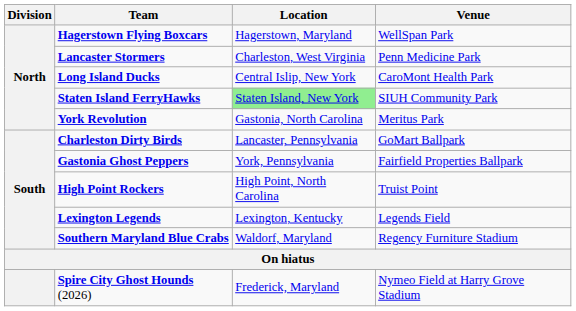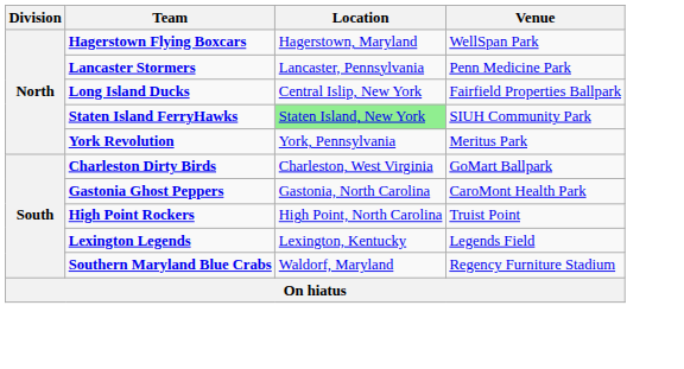Lancaster Stormers | Location: Charleston, West Virginia -> Lancaster, Pennsylvania
Long Island Ducks | Venue: CaroMont Health Park -> Fairfield Properties Ballpark
York Revolution | Location: Gastonia, North Carolina -> York, Pennsylvania
Charleston Dirty Birds | Location: Lancaster, Pennsylvania -> Charleston, West Virginia
Gastonia Ghost Peppers | Location: York, Pennsylvania -> Gastonia, North Carolina
Gastonia Ghost Peppers | Venue: Fairfield Properties Ballpark -> CaroMont Health Park
- row: Spire City Ghost Hounds (2026) | Frederick, Maryland | Nymeo Field at Harry Grove Stadium
